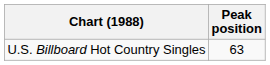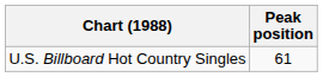U.S. Billboard Hot Country Singles | Peak position: 63 -> 61
